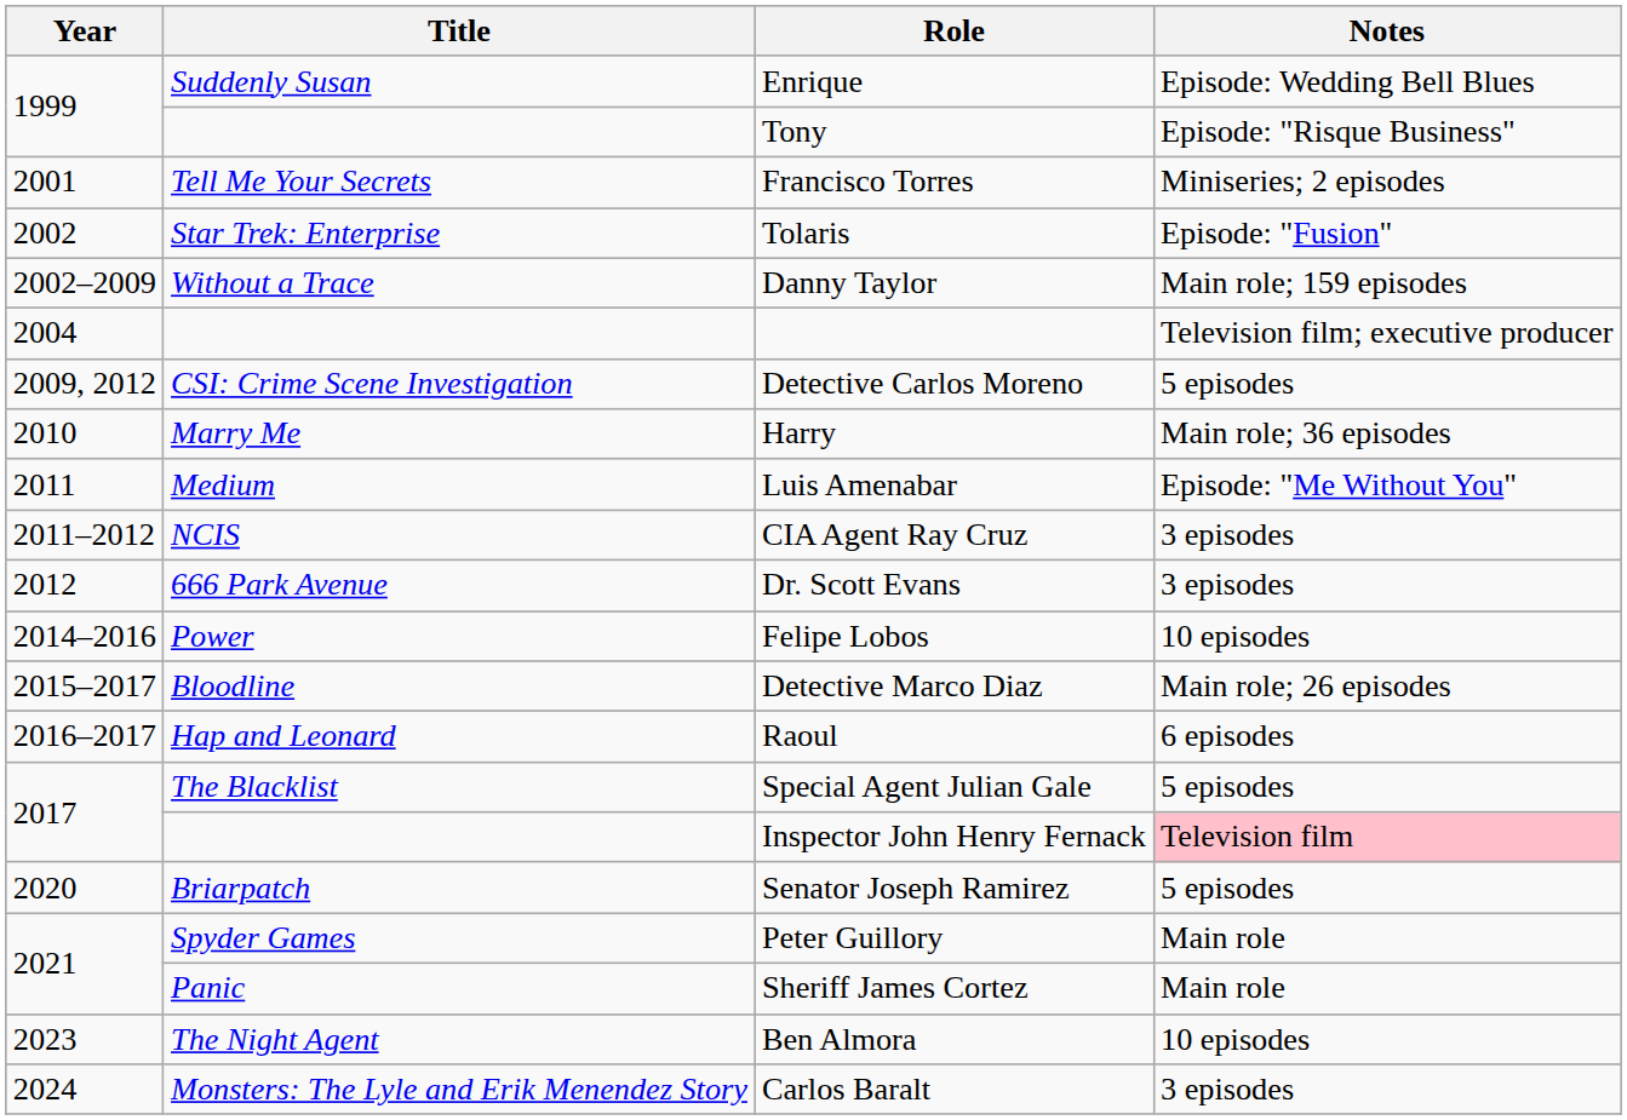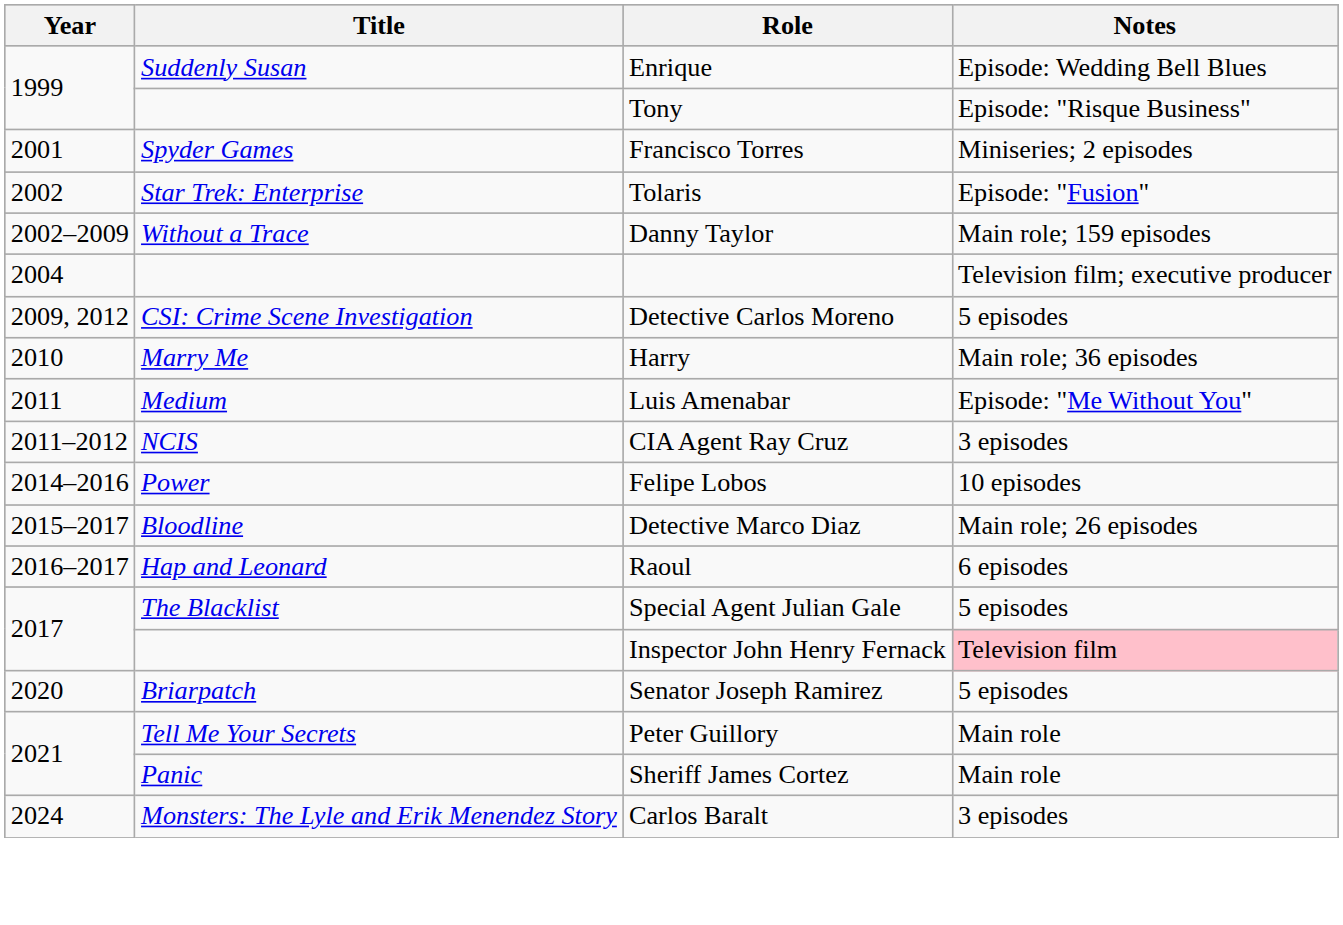Francisco Torres | Title: Tell Me Your Secrets -> Spyder Games
- row: 2012 | 666 Park Avenue | Dr. Scott Evans | 3 episodes
Peter Guillory | Title: Spyder Games -> Tell Me Your Secrets
- row: 2023 | The Night Agent | Ben Almora | 10 episodes
